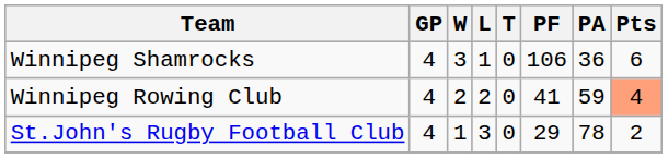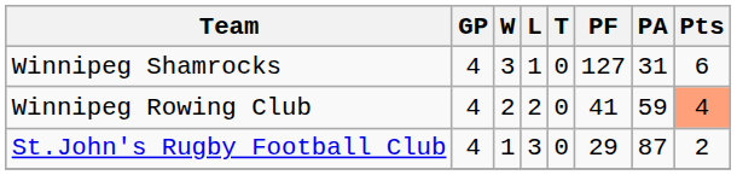Winnipeg Shamrocks | PF: 106 -> 127
Winnipeg Shamrocks | PA: 36 -> 31
St.John's Rugby Football Club | PA: 78 -> 87
